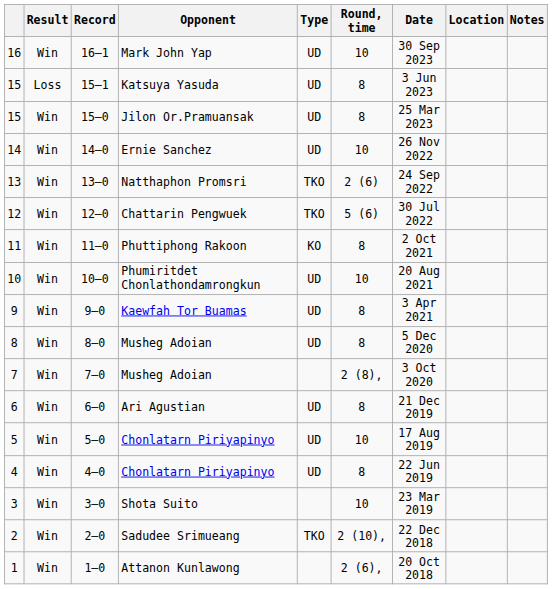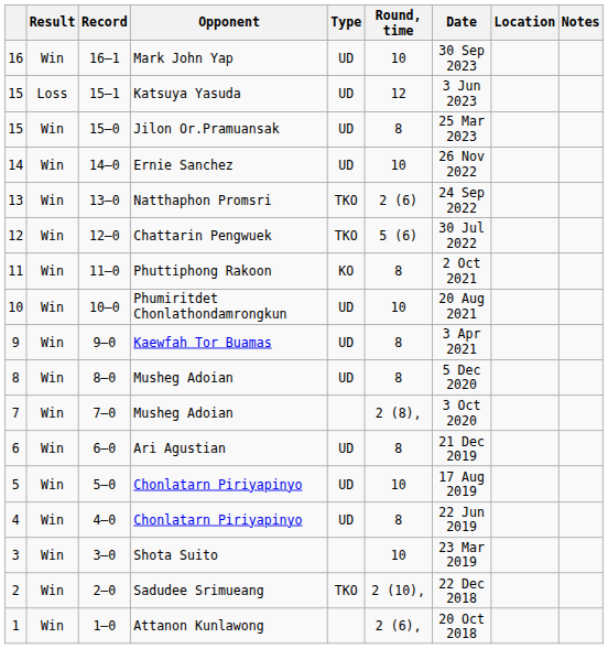15–1 | Round, time: 8 -> 12
